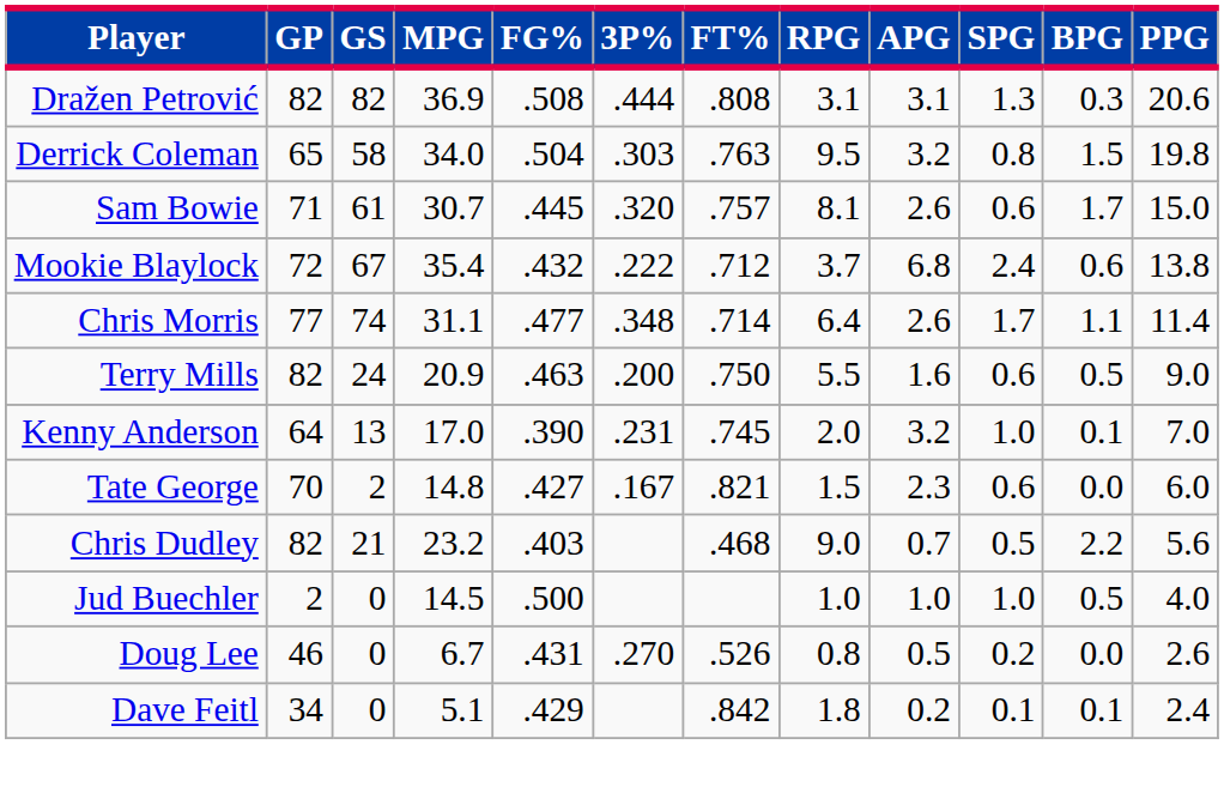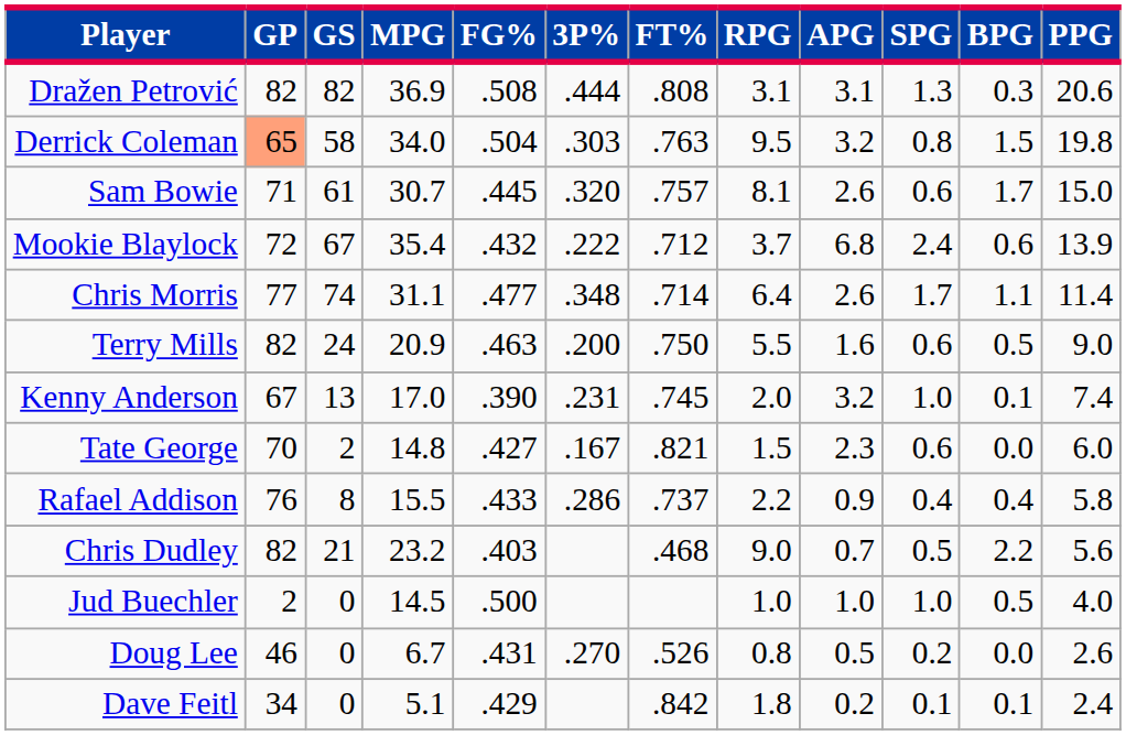Derrick Coleman | GP: no background -> lightsalmon background
Mookie Blaylock | PPG: 13.8 -> 13.9
Kenny Anderson | GP: 64 -> 67
Kenny Anderson | PPG: 7.0 -> 7.4
+ row: Rafael Addison | 76 | 8 | 15.5 | .433 | .286 | .737 | 2.2 | 0.9 | 0.4 | 0.4 | 5.8
